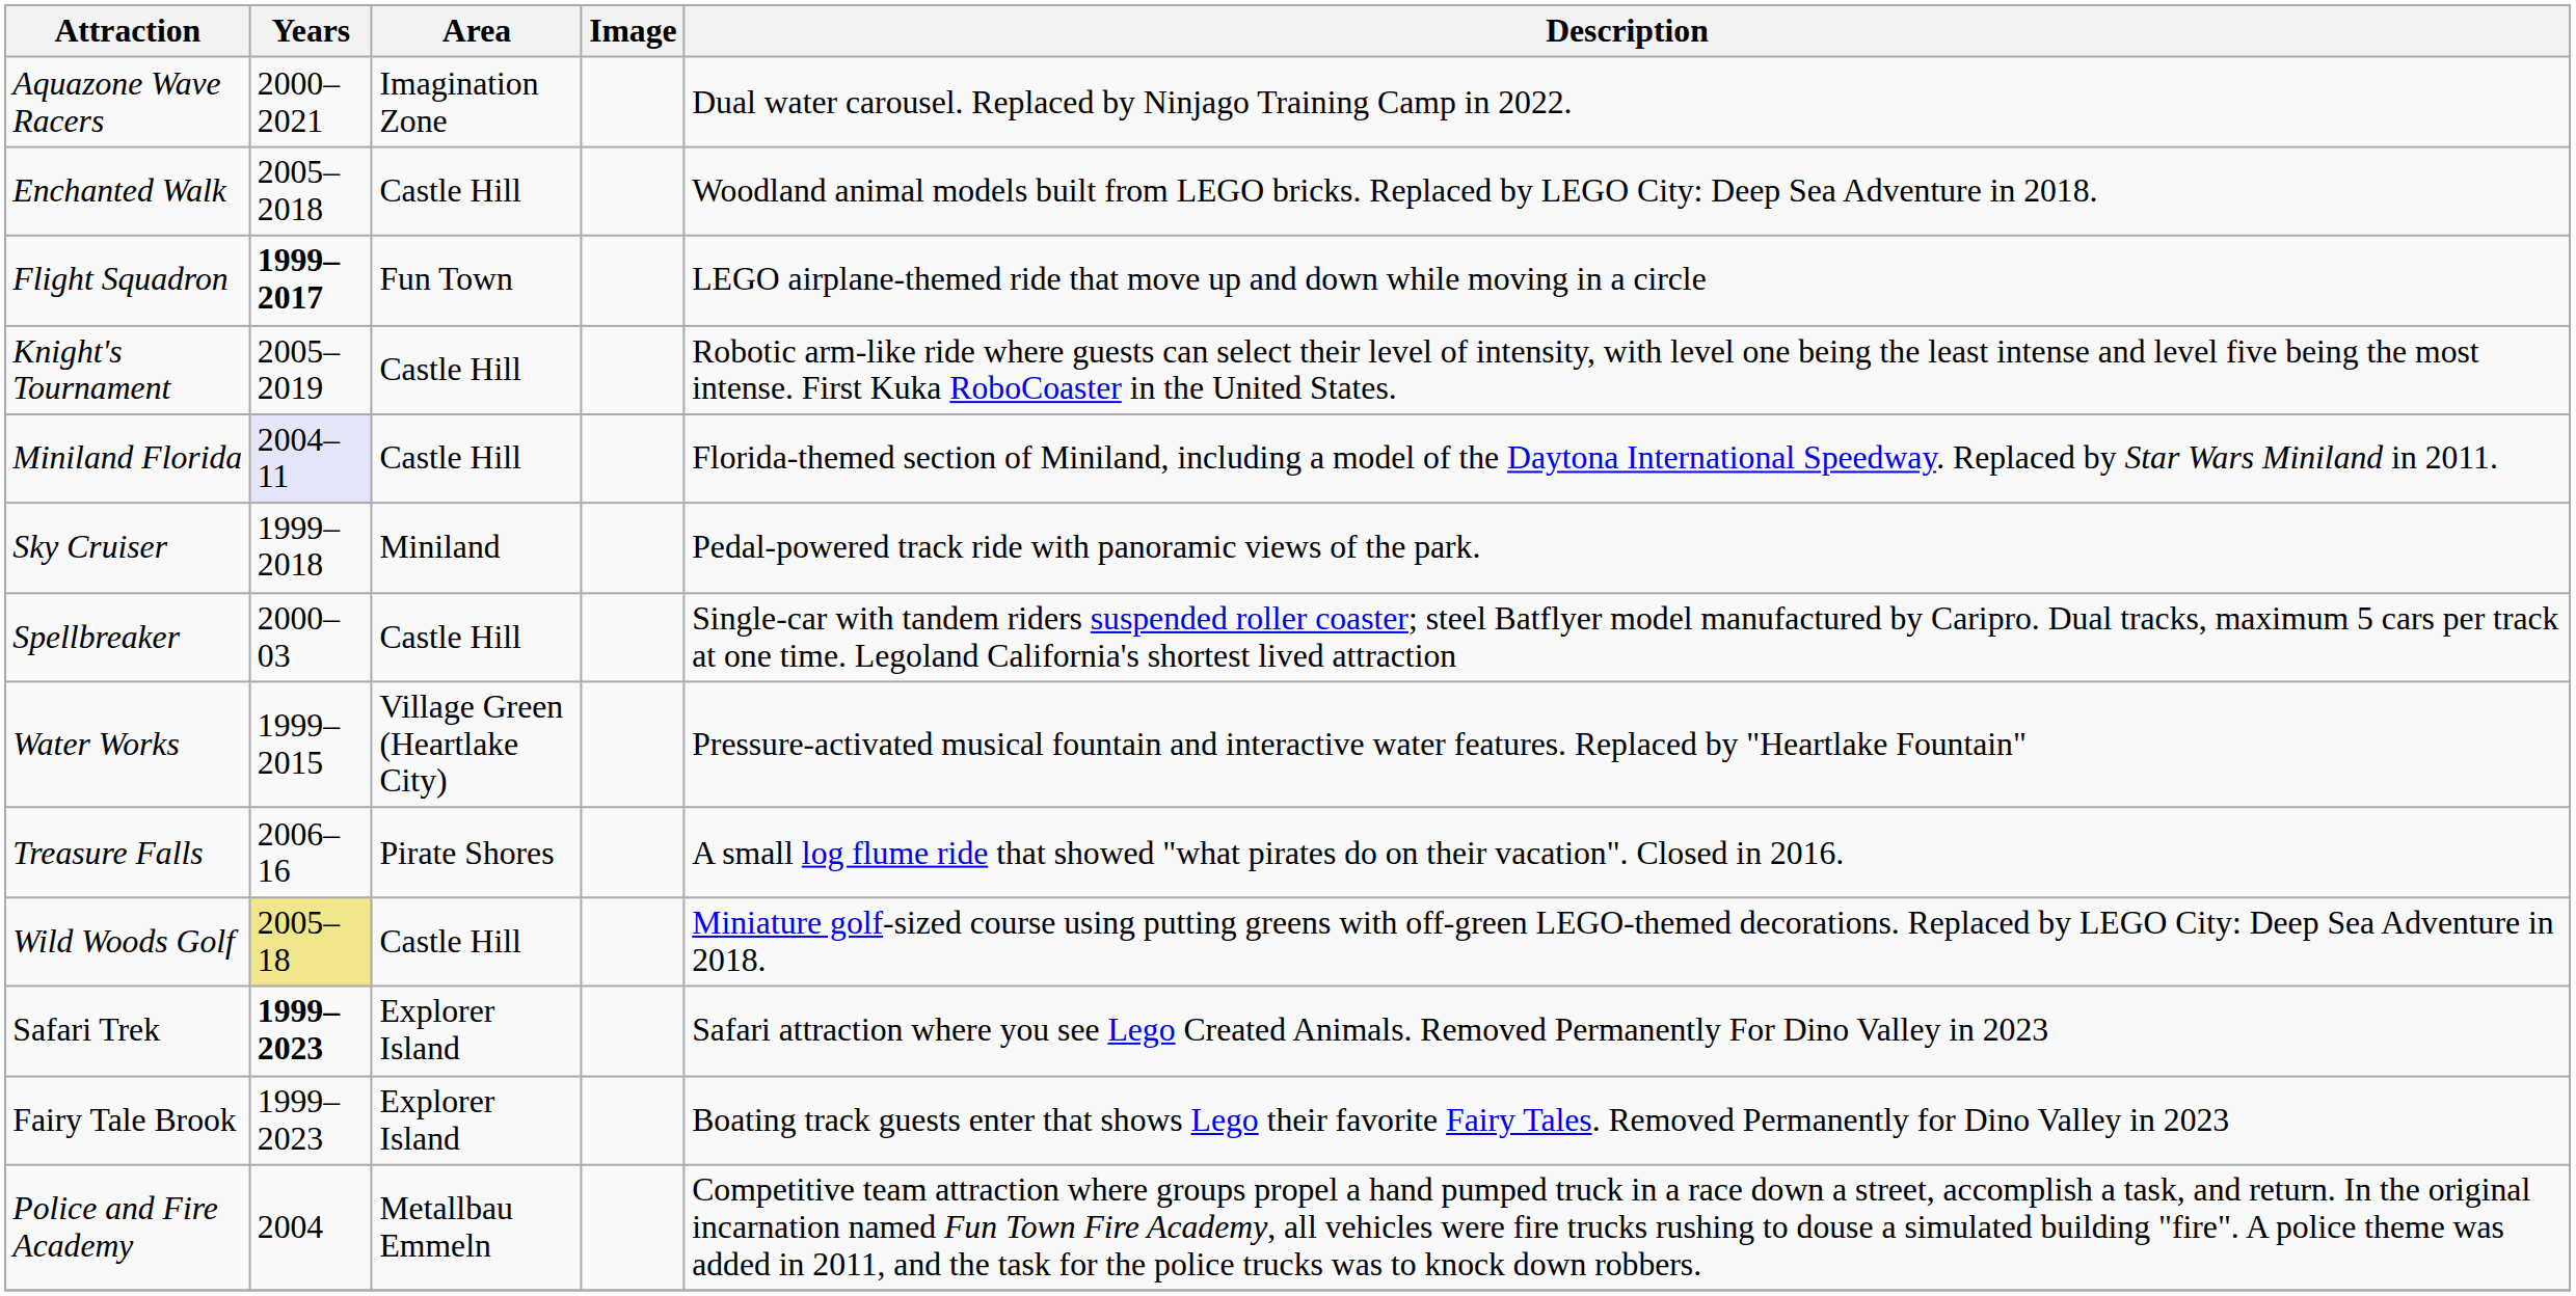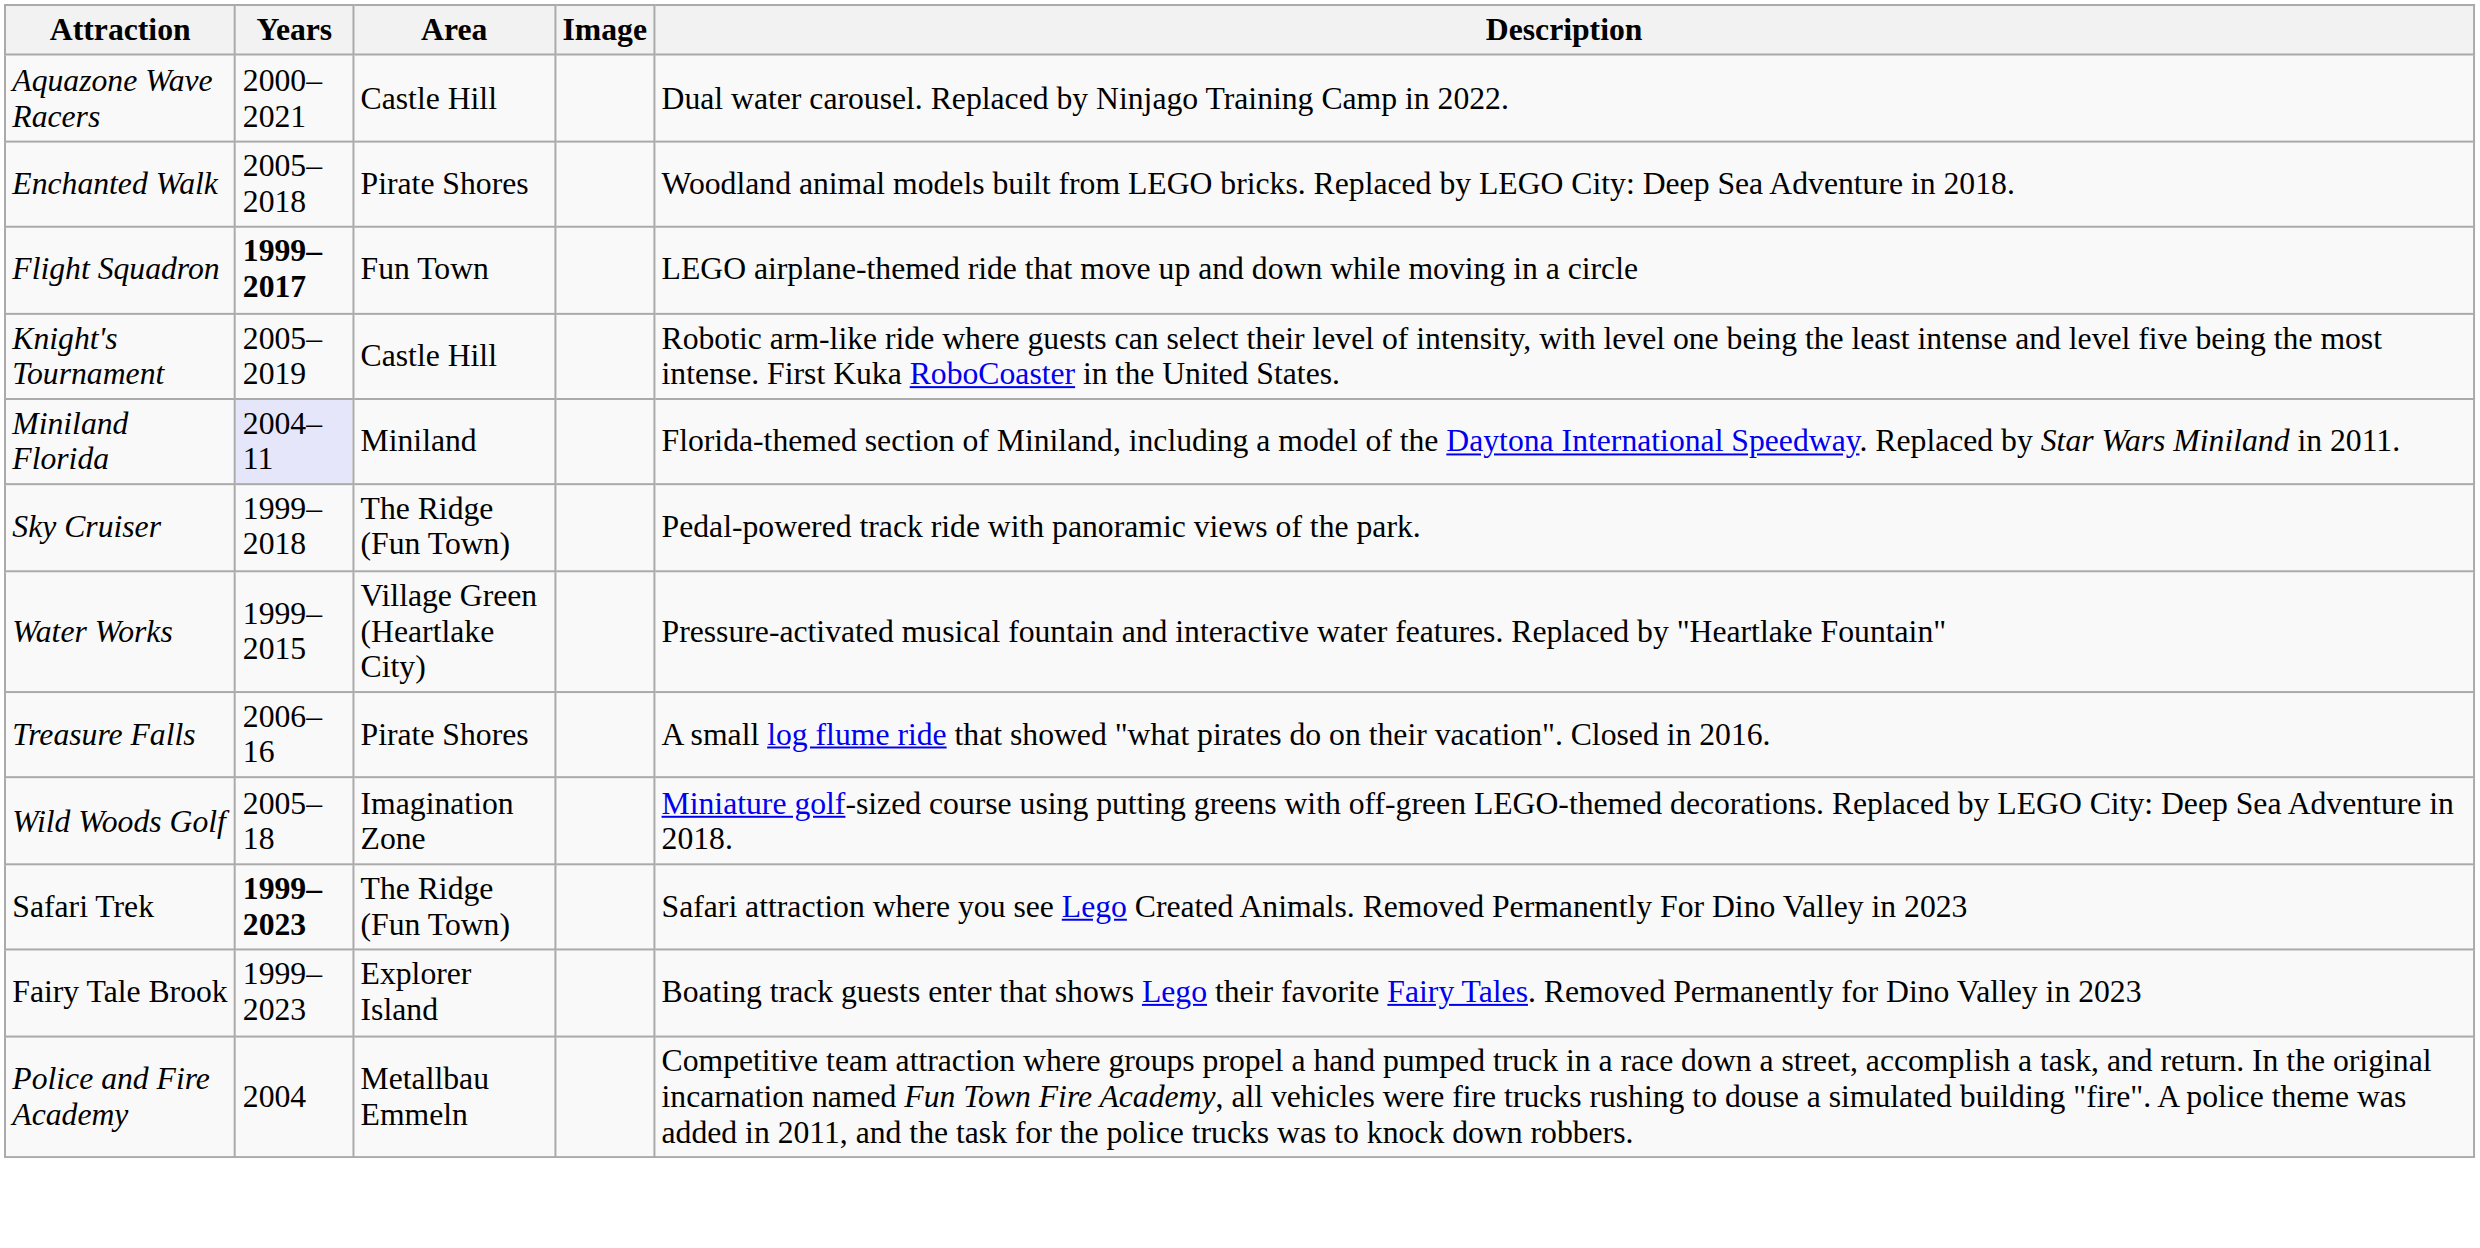Aquazone Wave Racers | Area: Imagination Zone -> Castle Hill
Enchanted Walk | Area: Castle Hill -> Pirate Shores
Miniland Florida | Area: Castle Hill -> Miniland
Sky Cruiser | Area: Miniland -> The Ridge (Fun Town)
- row: Spellbreaker | 2000–03 | Castle Hill | Single-car with tandem riders suspended roller coaster; steel Batflyer model manufactured by Caripro. Dual tracks, maximum 5 cars per track at one time. Legoland California's shortest lived attraction
Wild Woods Golf | Years: khaki background -> no background
Wild Woods Golf | Area: Castle Hill -> Imagination Zone
Safari Trek | Area: Explorer Island -> The Ridge (Fun Town)
